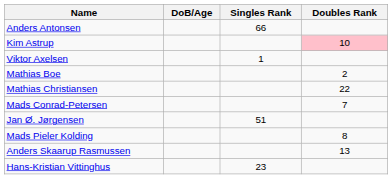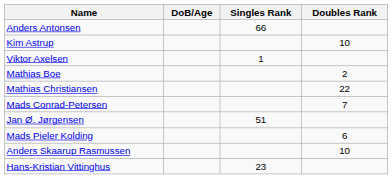Kim Astrup | Doubles Rank: pink background -> no background
Mads Pieler Kolding | Doubles Rank: 8 -> 6
Anders Skaarup Rasmussen | Doubles Rank: 13 -> 10
